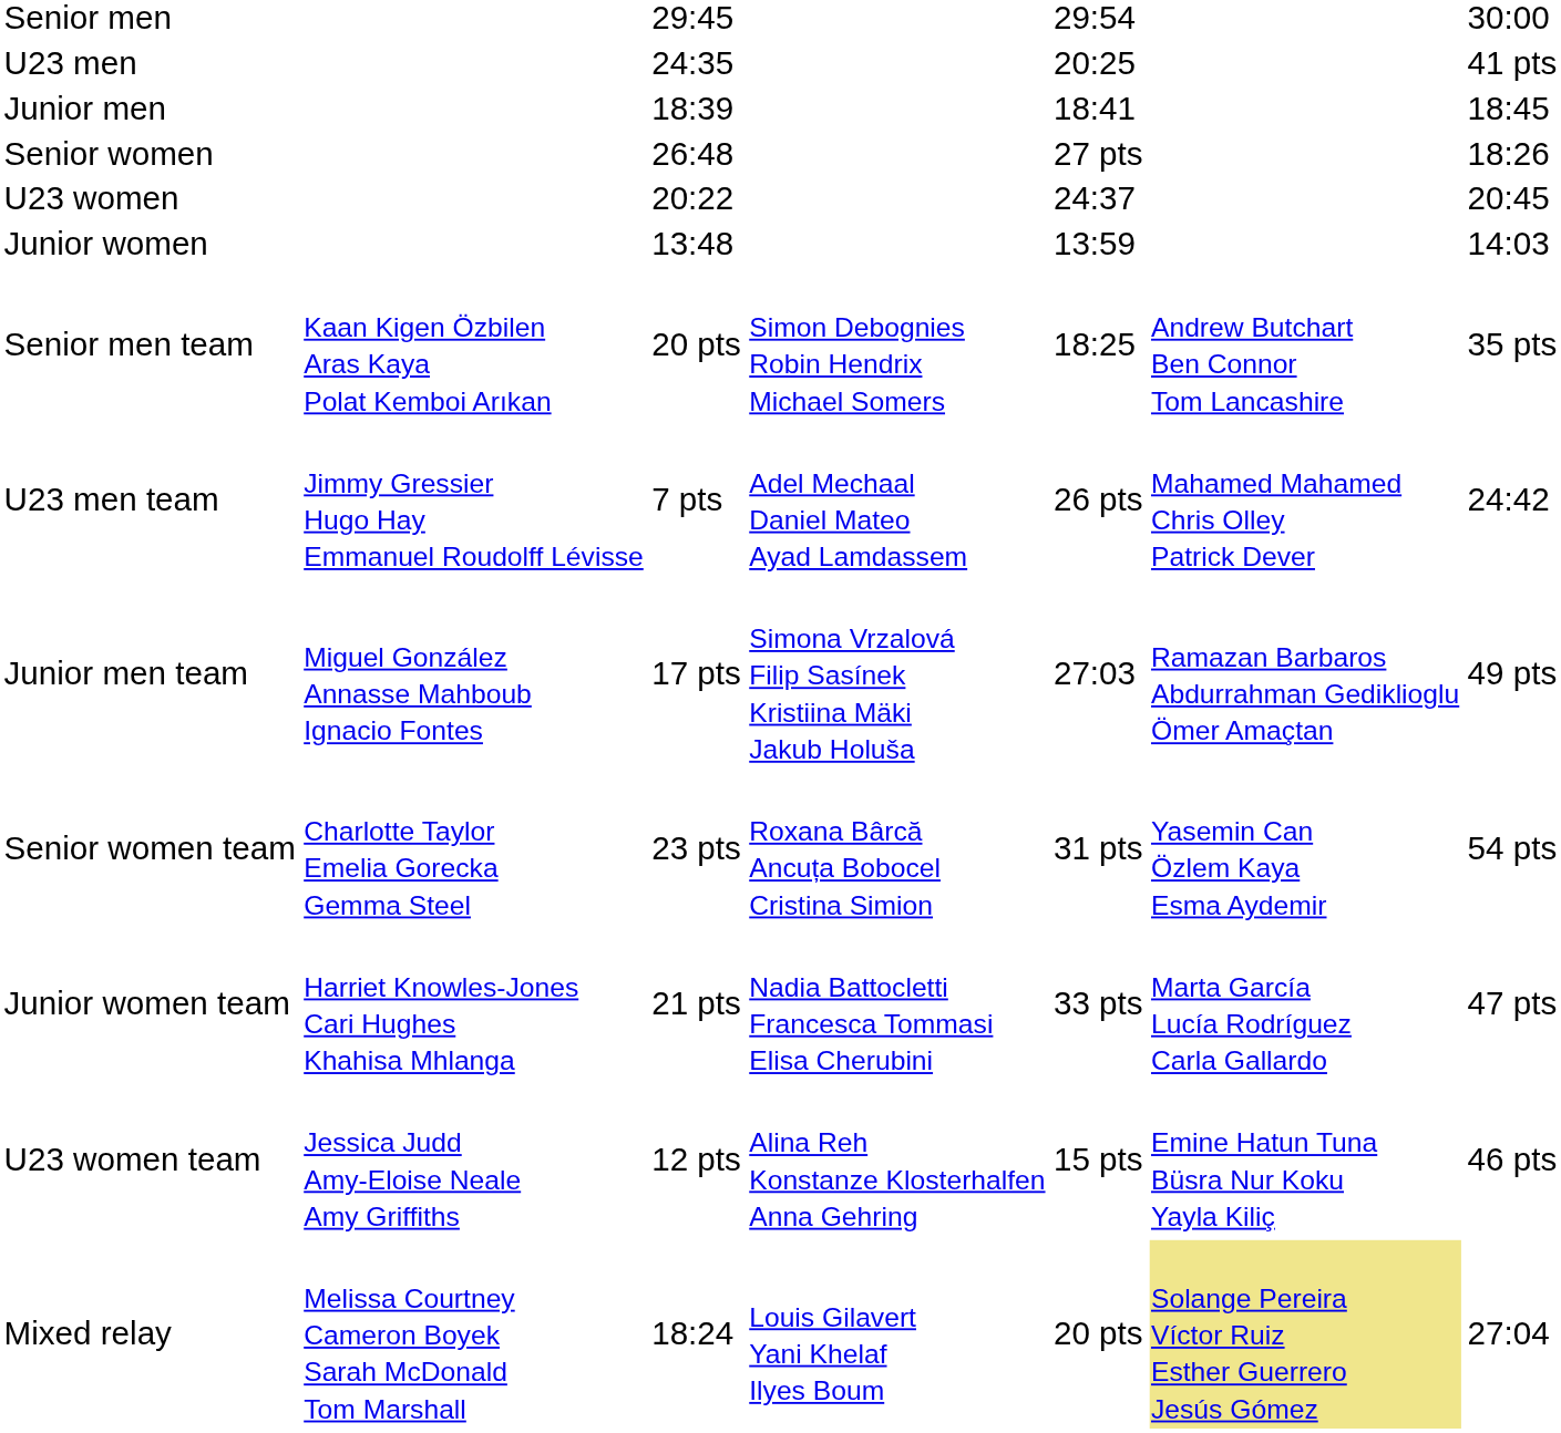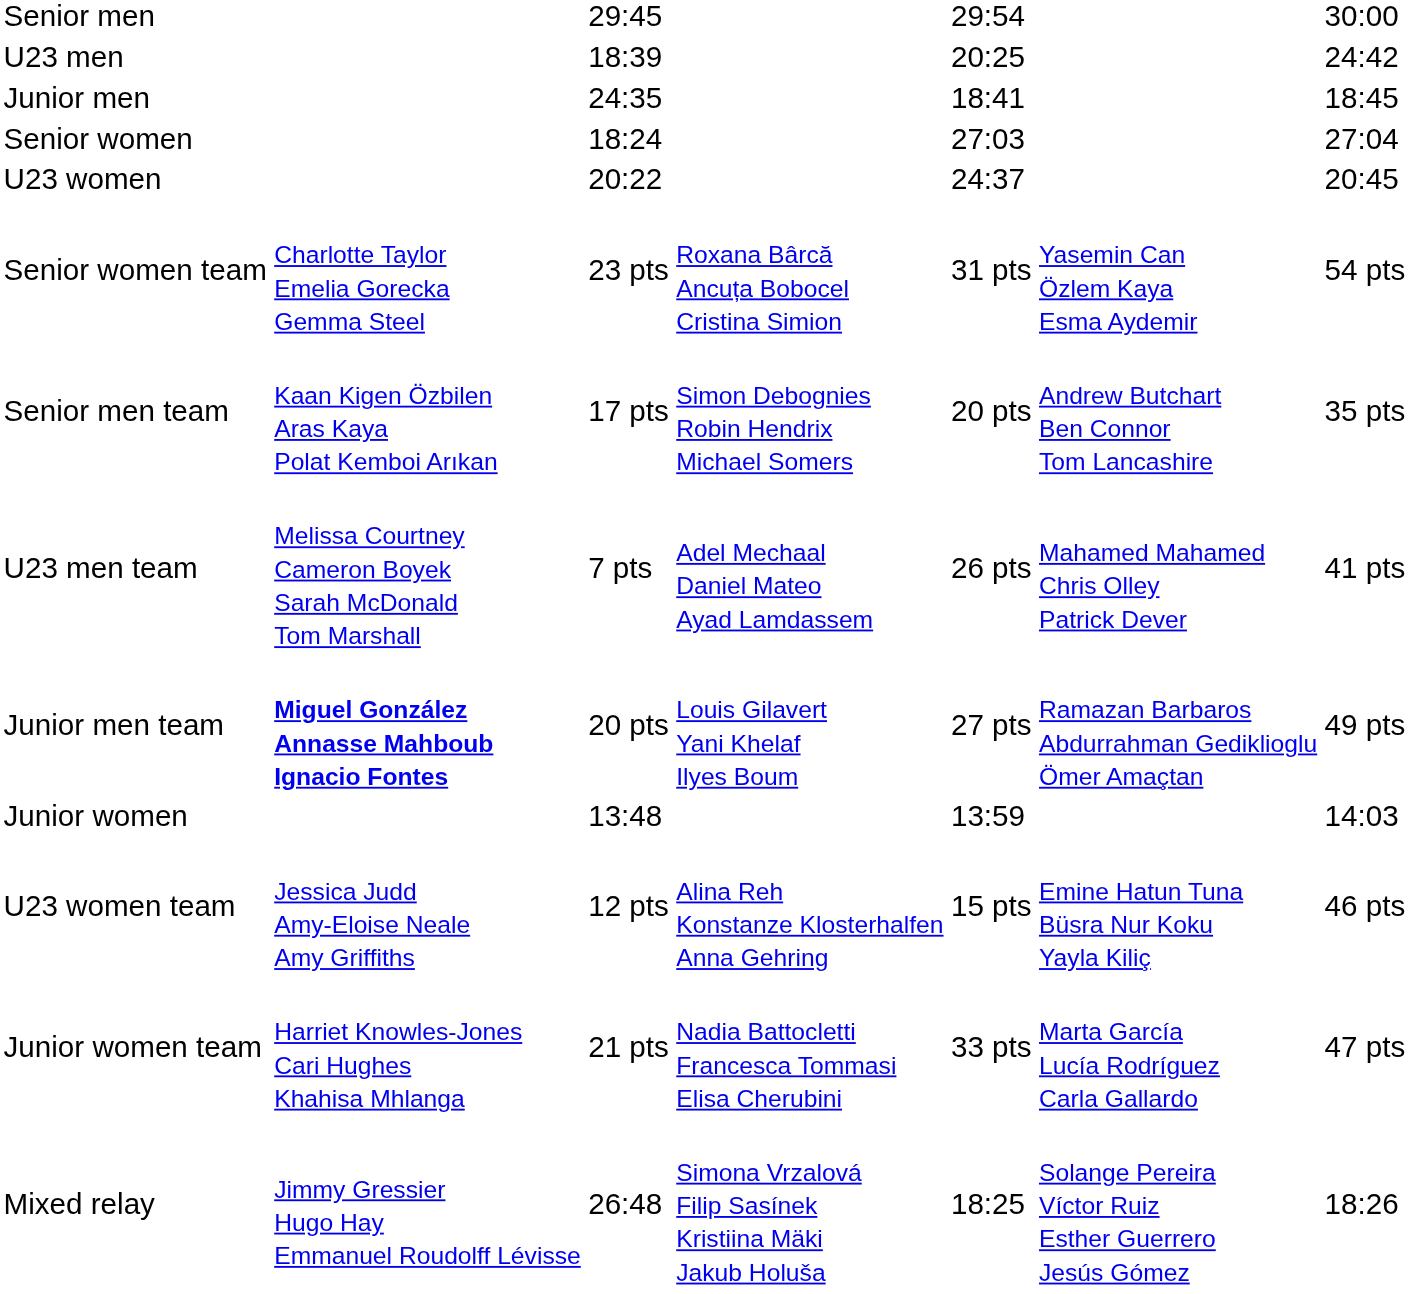U23 men | column 3: 24:35 -> 18:39
U23 men | column 7: 41 pts -> 24:42
Junior men | column 3: 18:39 -> 24:35
Senior women | column 3: 26:48 -> 18:24
Senior women | column 5: 27 pts -> 27:03
Senior women | column 7: 18:26 -> 27:04
rows swapped: Junior women <-> Senior women team
Senior men team | column 3: 20 pts -> 17 pts
Senior men team | column 5: 18:25 -> 20 pts
U23 men team | column 2: Jimmy Gressier Hugo Hay Emmanuel Roudolff Lévisse -> Melissa Courtney Cameron Boyek Sarah McDonald Tom Marshall
U23 men team | column 7: 24:42 -> 41 pts
Junior men team | column 2: normal -> bold
Junior men team | column 3: 17 pts -> 20 pts
Junior men team | column 4: Simona Vrzalová Filip Sasínek Kristiina Mäki Jakub Holuša -> Louis Gilavert Yani Khelaf Ilyes Boum
Junior men team | column 5: 27:03 -> 27 pts
rows swapped: U23 women team <-> Junior women team
Mixed relay | column 2: Melissa Courtney Cameron Boyek Sarah McDonald Tom Marshall -> Jimmy Gressier Hugo Hay Emmanuel Roudolff Lévisse
Mixed relay | column 3: 18:24 -> 26:48
Mixed relay | column 4: Louis Gilavert Yani Khelaf Ilyes Boum -> Simona Vrzalová Filip Sasínek Kristiina Mäki Jakub Holuša
Mixed relay | column 5: 20 pts -> 18:25
Mixed relay | column 6: khaki background -> no background
Mixed relay | column 7: 27:04 -> 18:26
